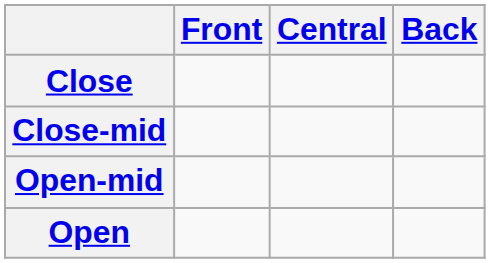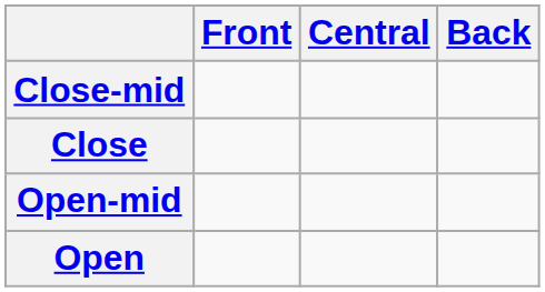rows swapped: Close <-> Close-mid
